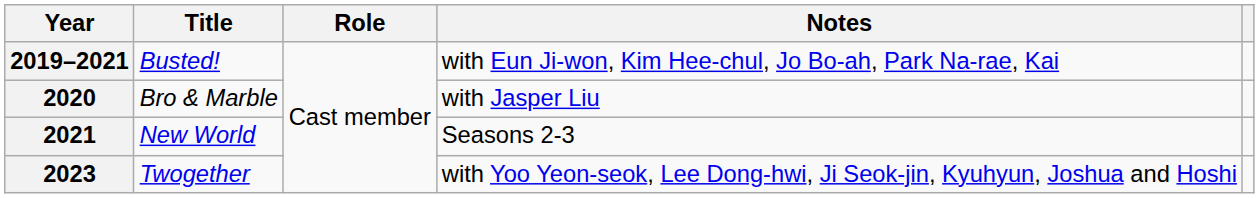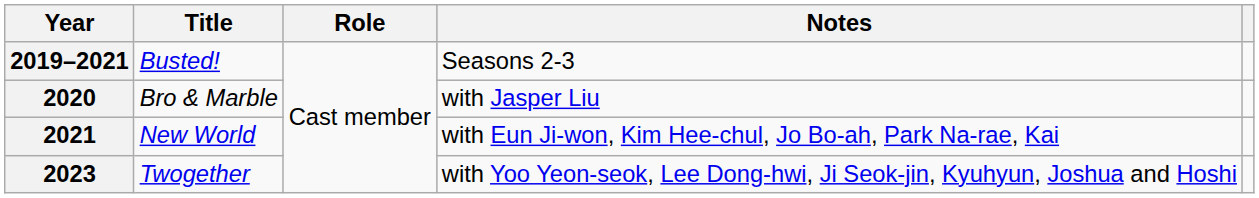2019–2021 | Notes: with Eun Ji-won, Kim Hee-chul, Jo Bo-ah, Park Na-rae, Kai -> Seasons 2-3
2021 | Notes: Seasons 2-3 -> with Eun Ji-won, Kim Hee-chul, Jo Bo-ah, Park Na-rae, Kai
